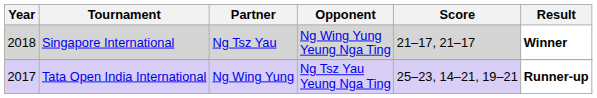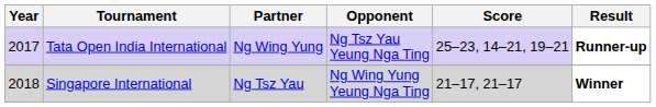rows swapped: Tata Open India International <-> Singapore International
